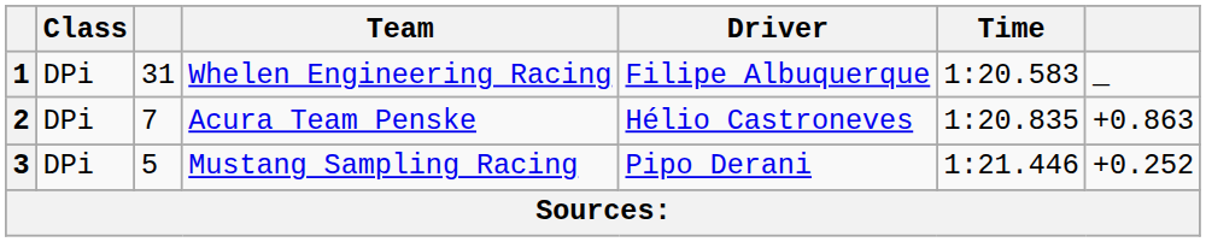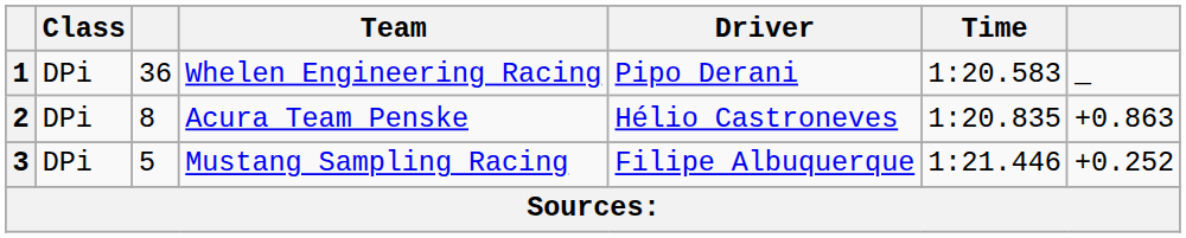1 | column 3: 31 -> 36
1 | Driver: Filipe Albuquerque -> Pipo Derani
2 | column 3: 7 -> 8
3 | Driver: Pipo Derani -> Filipe Albuquerque
